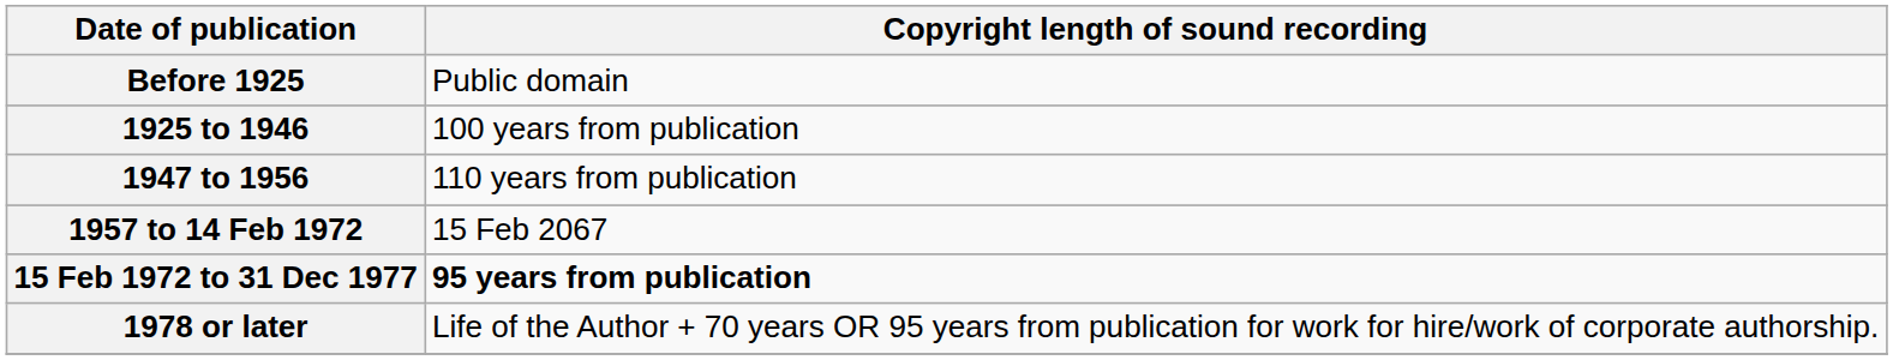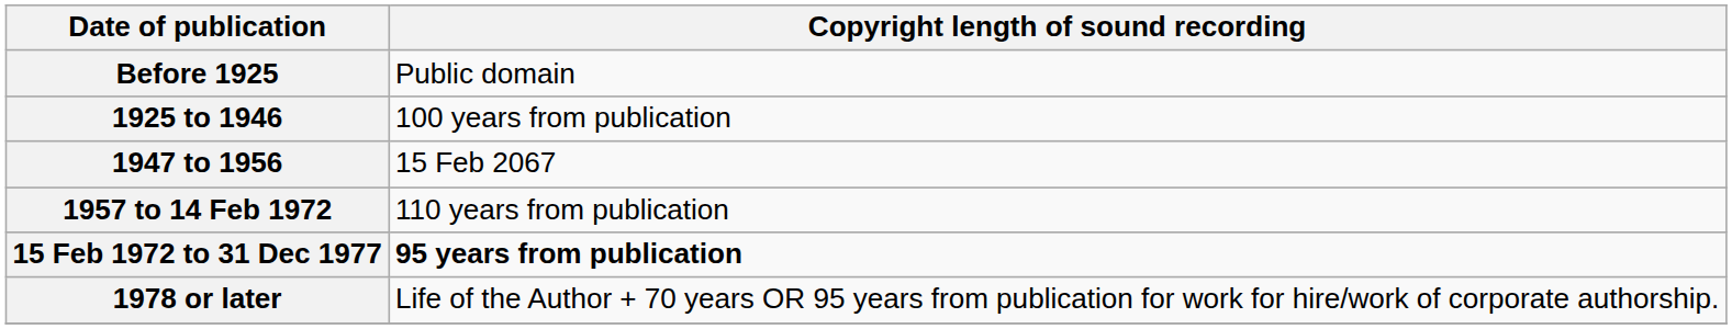1947 to 1956 | Copyright length of sound recording: 110 years from publication -> 15 Feb 2067
1957 to 14 Feb 1972 | Copyright length of sound recording: 15 Feb 2067 -> 110 years from publication
